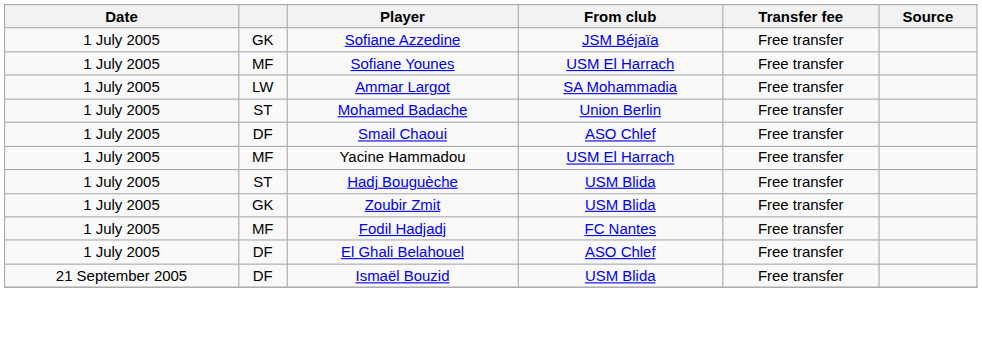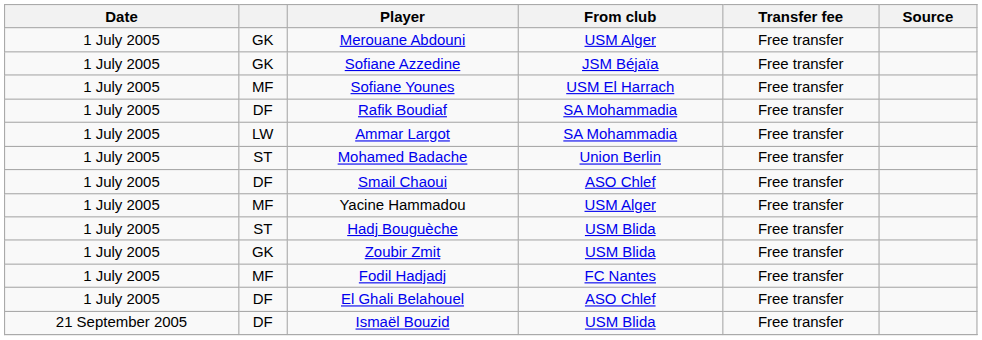+ row: 1 July 2005 | GK | Merouane Abdouni | USM Alger | Free transfer
+ row: 1 July 2005 | DF | Rafik Boudiaf | SA Mohammadia | Free transfer
Yacine Hammadou | From club: USM El Harrach -> USM Alger
